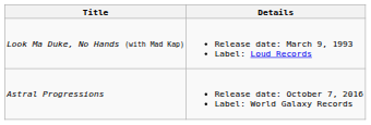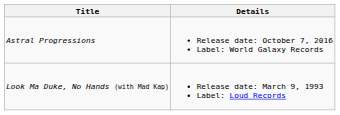rows swapped: Look Ma Duke, No Hands (with Mad Kap) <-> Astral Progressions
